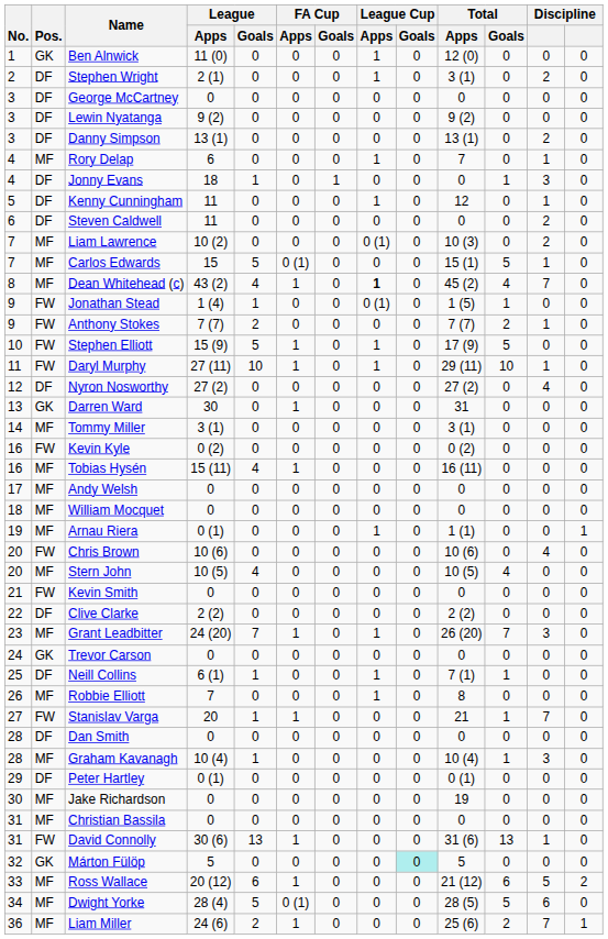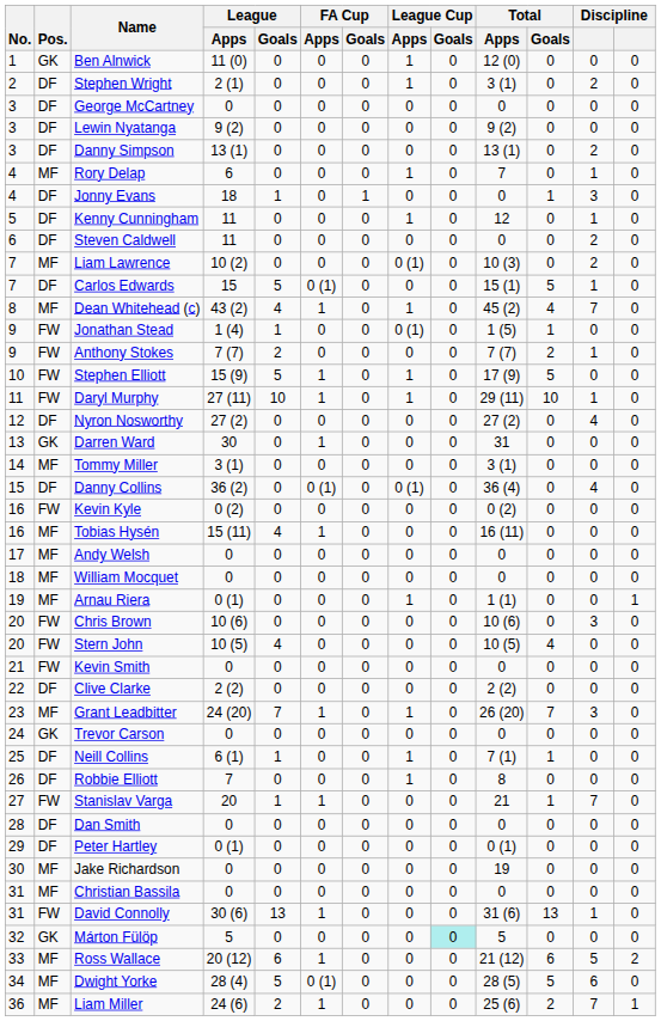Carlos Edwards | Pos.: MF -> DF
Dean Whitehead (c) | League Cup / Apps: bold -> normal
+ row: 15 | DF | Danny Collins | 36 (2) | 0 | 0 (1) | 0 | 0 (1) | 0 | 36 (4) | 0 | 4 | 0
Chris Brown | column 12: 4 -> 3
Stern John | Pos.: MF -> FW
Robbie Elliott | Pos.: MF -> DF
- row: 28 | MF | Graham Kavanagh | 10 (4) | 1 | 0 | 0 | 0 | 0 | 10 (4) | 1 | 3 | 0
